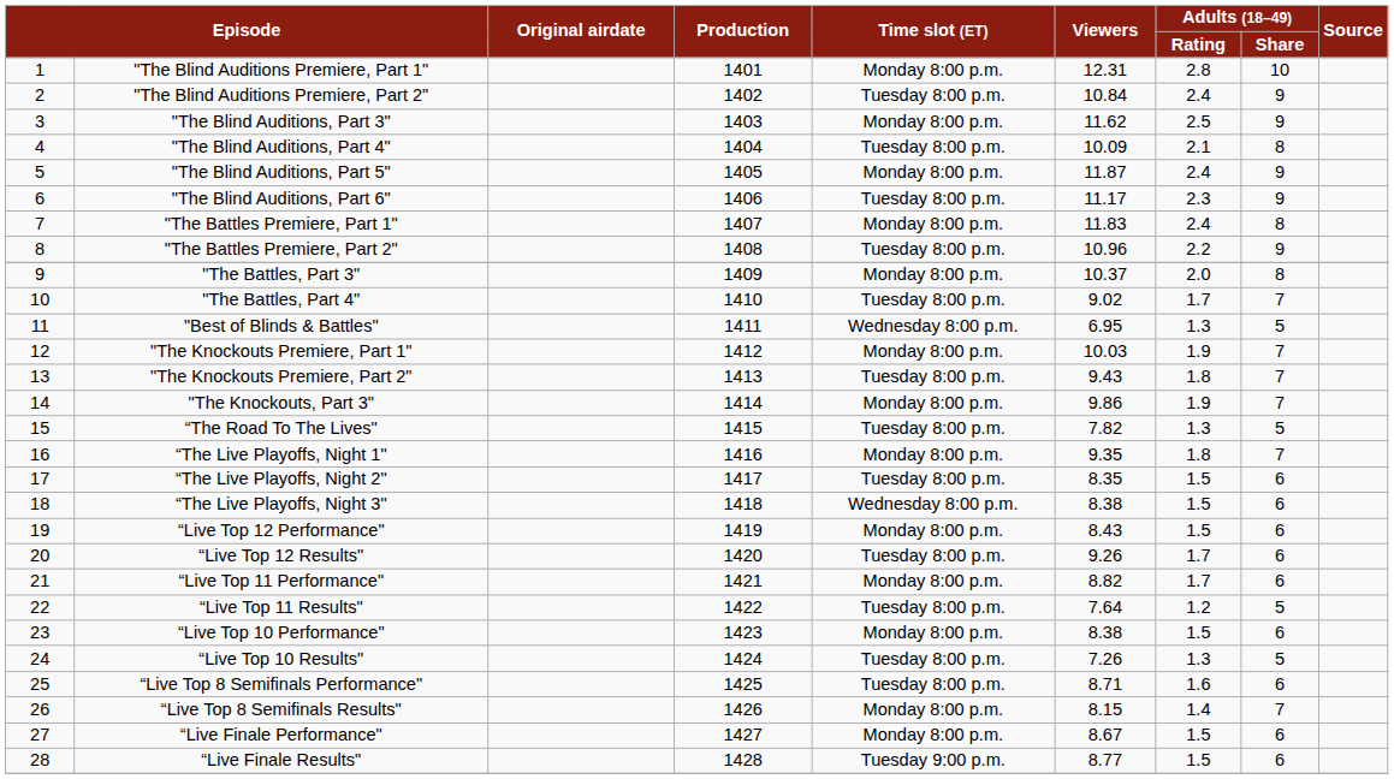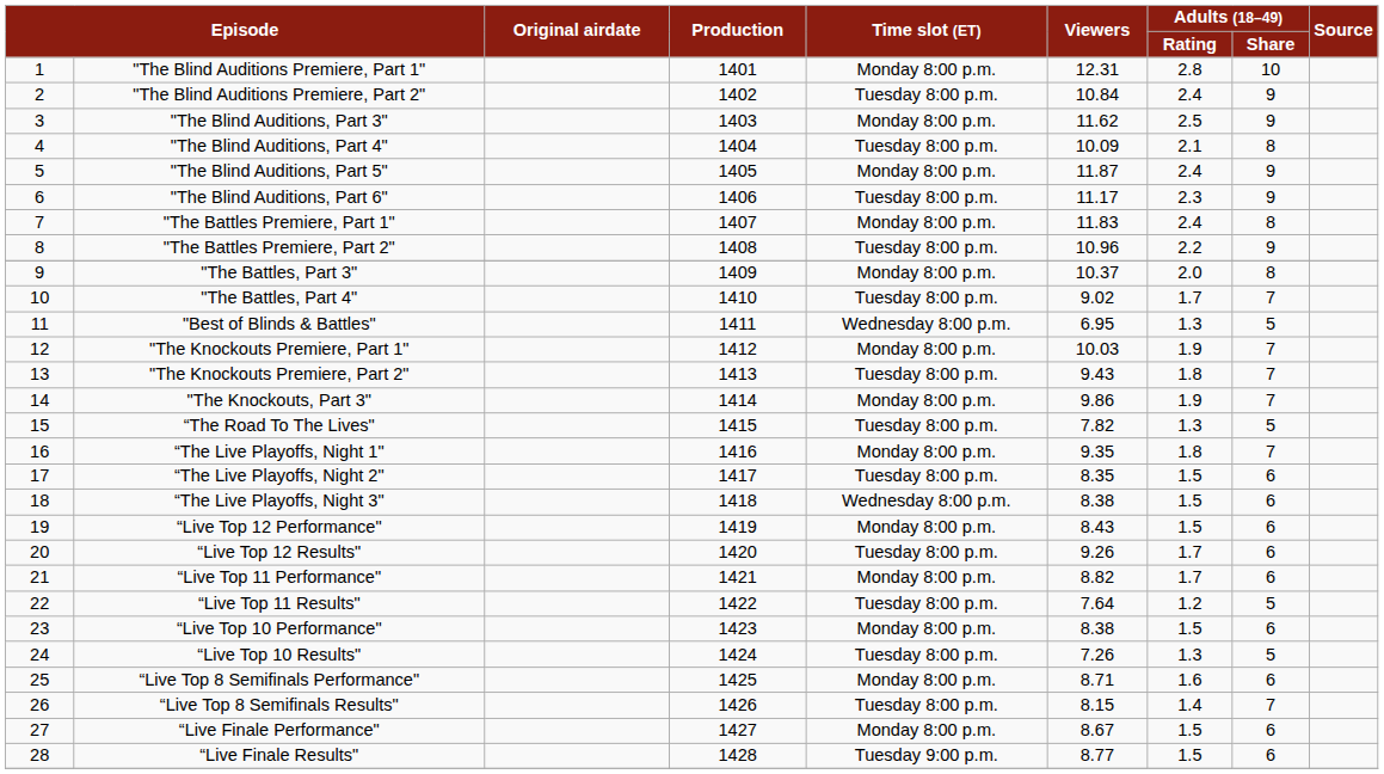“Live Top 8 Semifinals Performance" | Time slot (ET): Tuesday 8:00 p.m. -> Monday 8:00 p.m.
“Live Top 8 Semifinals Results" | Time slot (ET): Monday 8:00 p.m. -> Tuesday 8:00 p.m.
